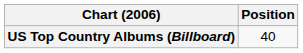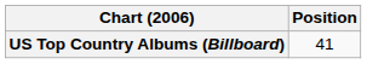US Top Country Albums (Billboard) | Position: 40 -> 41
